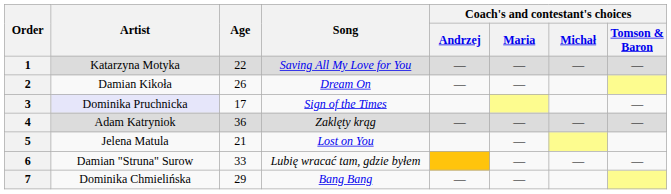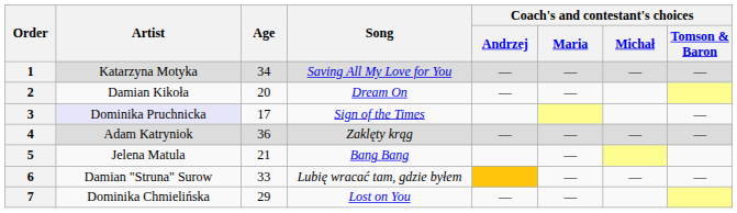1 | Age: 22 -> 34
2 | Age: 26 -> 20
5 | Song: Lost on You -> Bang Bang
7 | Song: Bang Bang -> Lost on You
